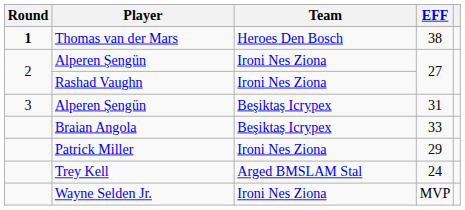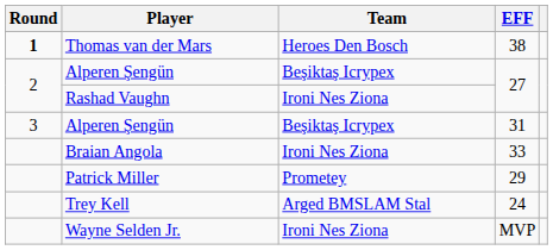Alperen Şengün / 27 | Team: Ironi Nes Ziona -> Beşiktaş Icrypex
Braian Angola | Team: Beşiktaş Icrypex -> Ironi Nes Ziona
Patrick Miller | Team: Ironi Nes Ziona -> Prometey
